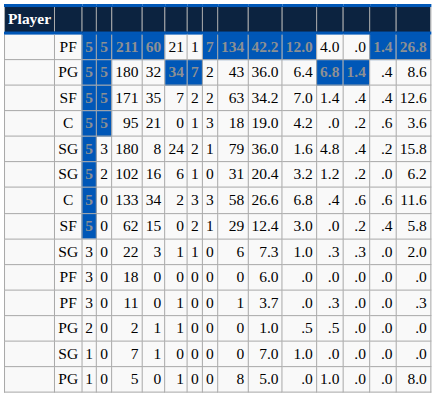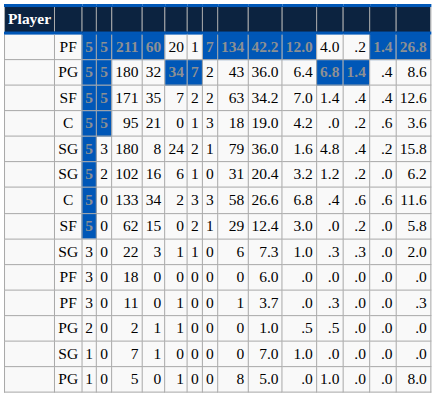PF / 5 | column 7: 21 -> 20
PF / 5 | column 14: .0 -> .2
SF / 0 | column 15: .4 -> .0
